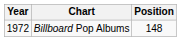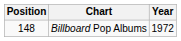columns swapped: Year <-> Position
